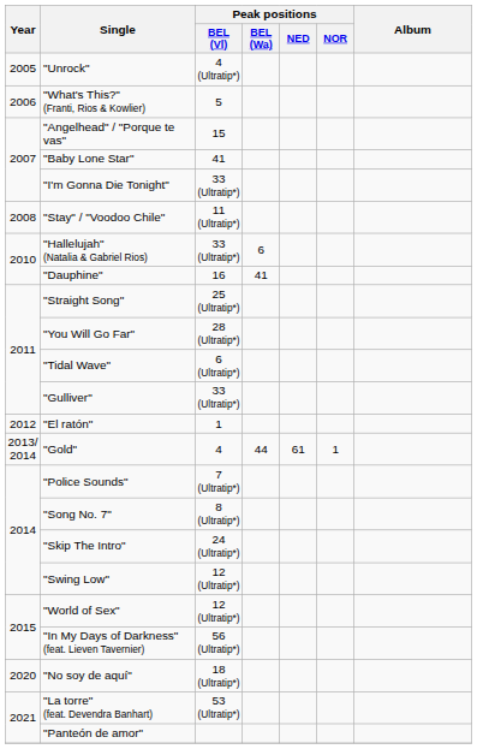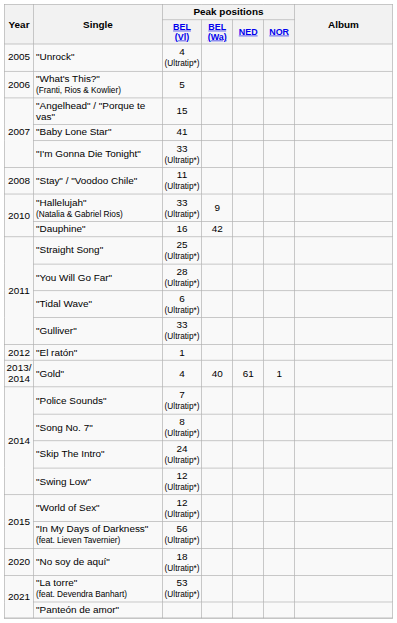"Hallelujah" (Natalia & Gabriel Rios) | Peak positions / BEL (Wa): 6 -> 9
"Dauphine" | Peak positions / BEL (Wa): 41 -> 42
"Gold" | Peak positions / BEL (Wa): 44 -> 40
